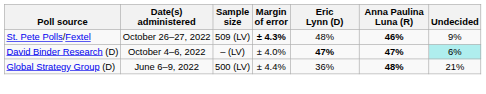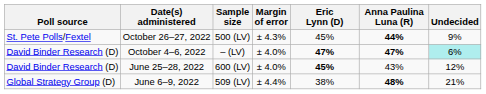October 26–27, 2022 | Sample size: 509 (LV) -> 500 (LV)
October 26–27, 2022 | Margin of error: bold -> normal
October 26–27, 2022 | Eric Lynn (D): 48% -> 45%
October 26–27, 2022 | Anna Paulina Luna (R): 46% -> 44%
+ row: David Binder Research (D) | June 25–28, 2022 | 600 (LV) | ± 4.0% | 45% | 43% | 12%
June 6–9, 2022 | Sample size: 500 (LV) -> 509 (LV)
June 6–9, 2022 | Eric Lynn (D): 36% -> 38%
